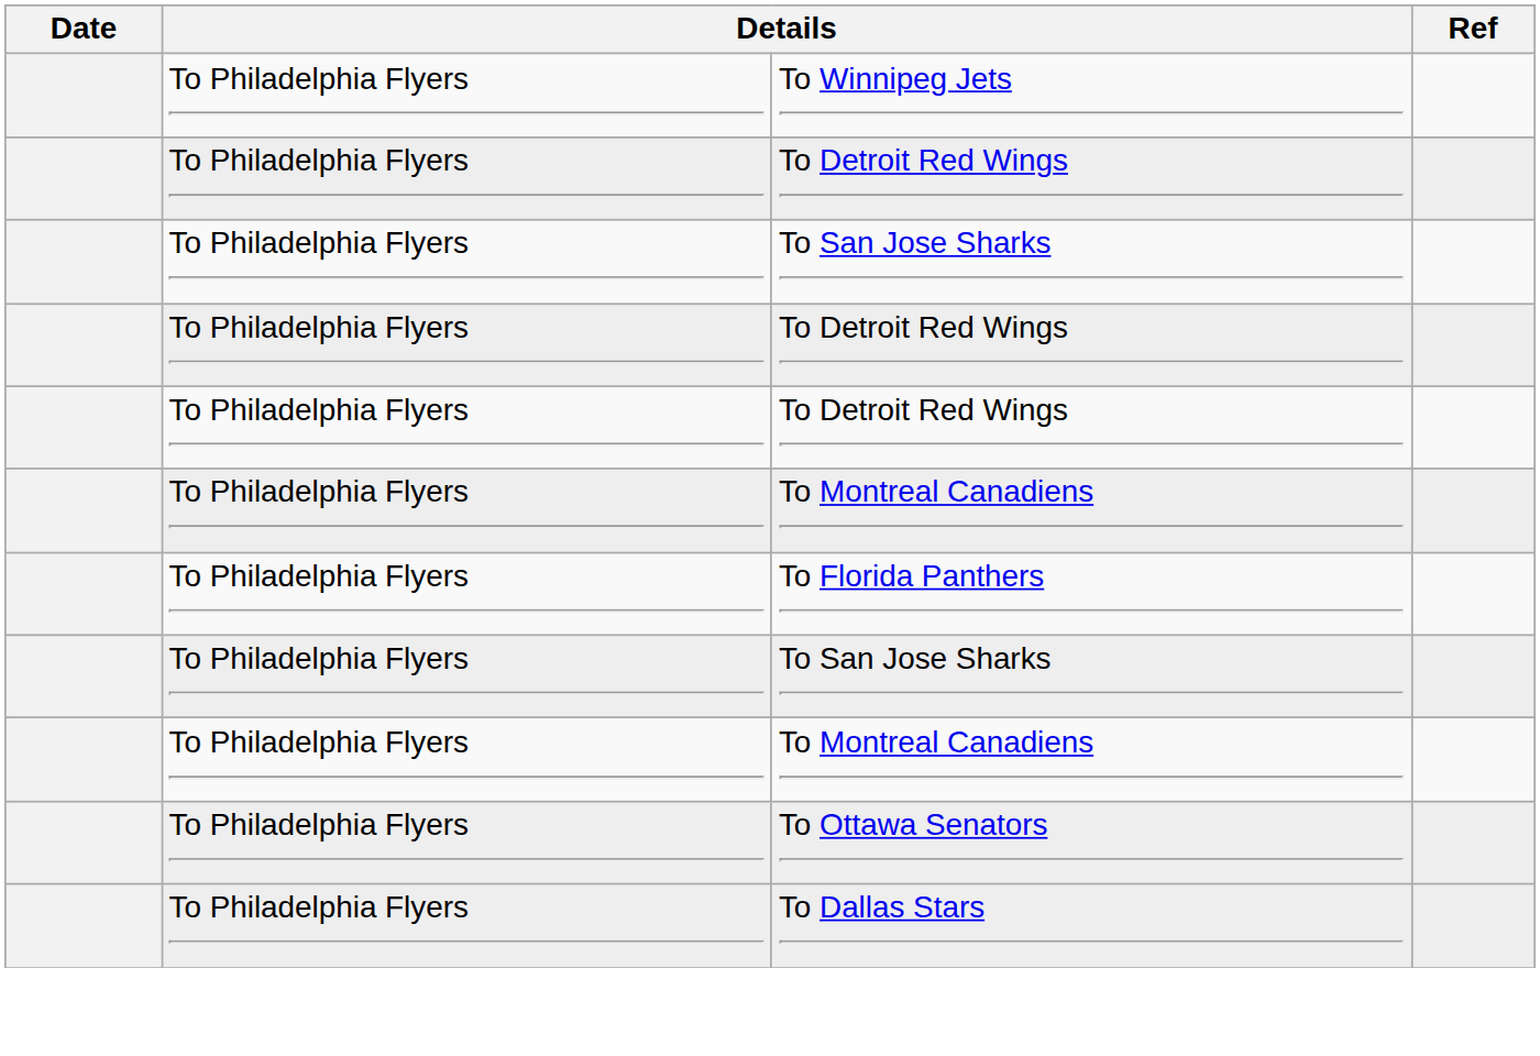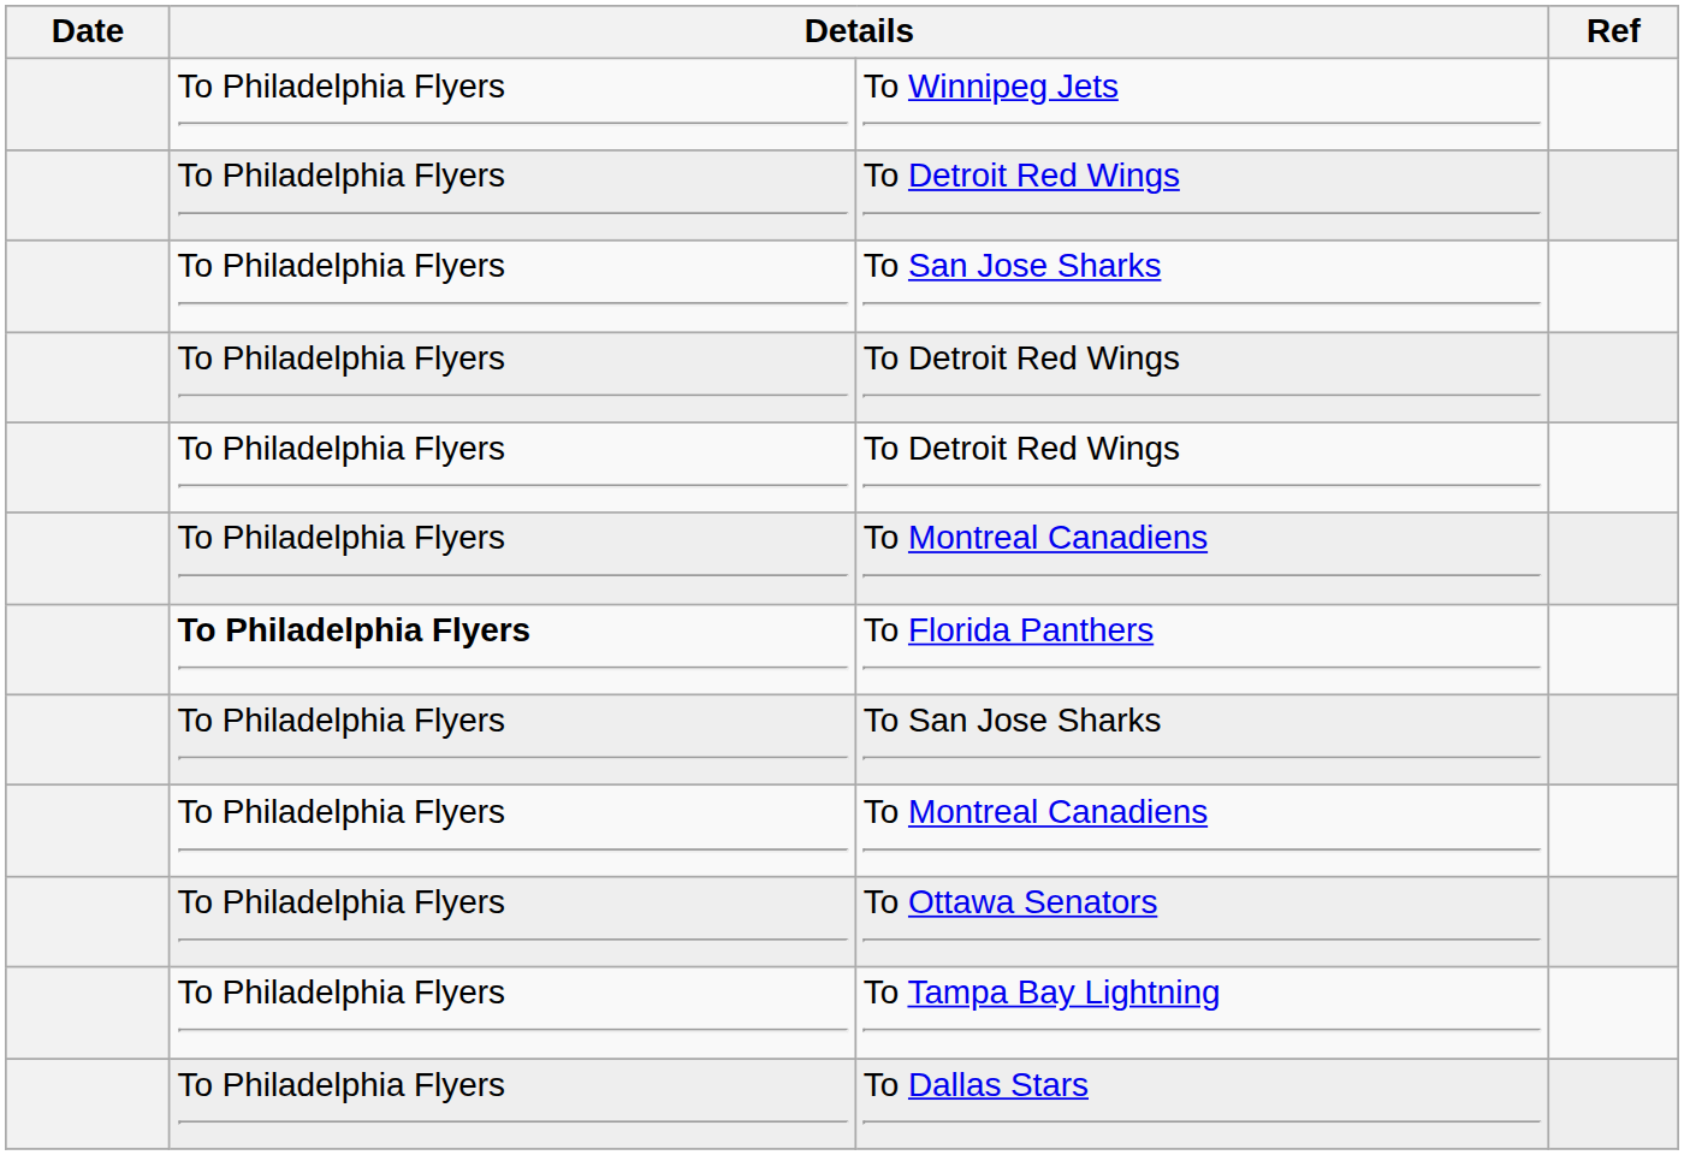To Florida Panthers | column 2: normal -> bold
+ row: To Philadelphia Flyers | To Tampa Bay Lightning
